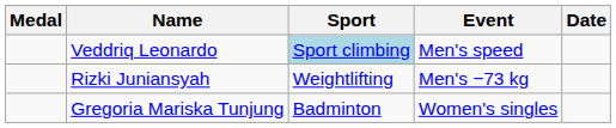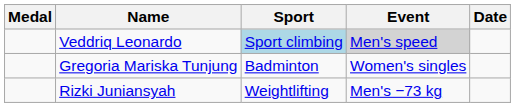Veddriq Leonardo | Event: no background -> lightgrey background
rows swapped: Rizki Juniansyah <-> Gregoria Mariska Tunjung
